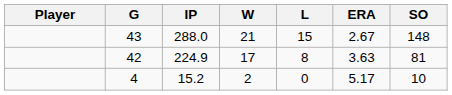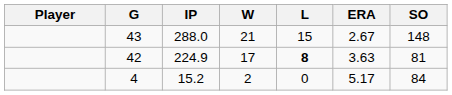42 | L: normal -> bold
4 | SO: 10 -> 84
